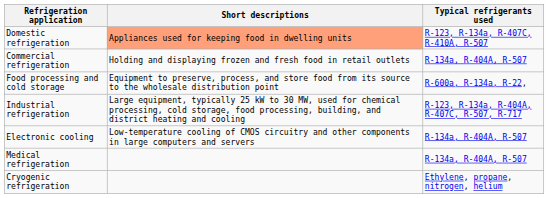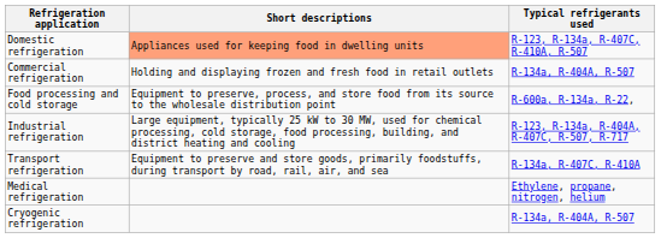+ row: Transport refrigeration | Equipment to preserve and store goods, primarily foodstuffs, during transport by road, rail, air, and sea | R-134a, R-407C, R-410A
- row: Electronic cooling | Low-temperature cooling of CMOS circuitry and other components in large computers and servers | R-134a, R-404A, R-507
Medical refrigeration | Typical refrigerants used: R-134a, R-404A, R-507 -> Ethylene, propane, nitrogen, helium
Cryogenic refrigeration | Typical refrigerants used: Ethylene, propane, nitrogen, helium -> R-134a, R-404A, R-507
